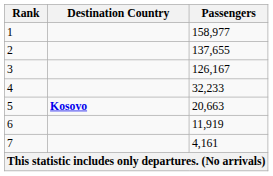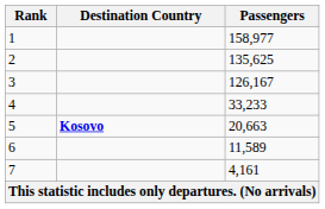2 | Passengers: 137,655 -> 135,625
4 | Passengers: 32,233 -> 33,233
6 | Passengers: 11,919 -> 11,589
